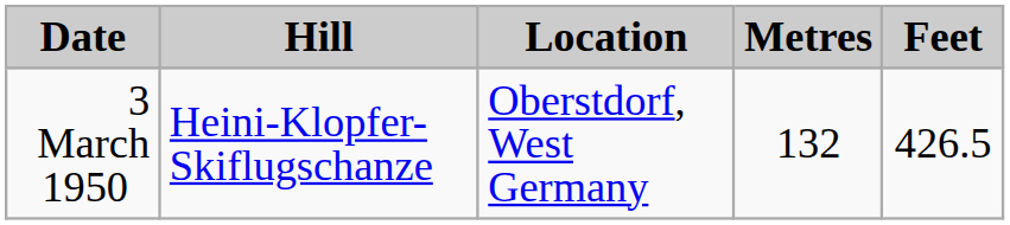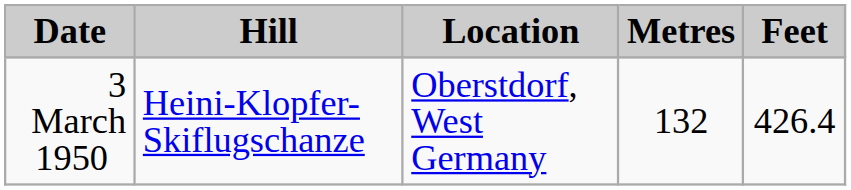3 March 1950 | Feet: 426.5 -> 426.4
